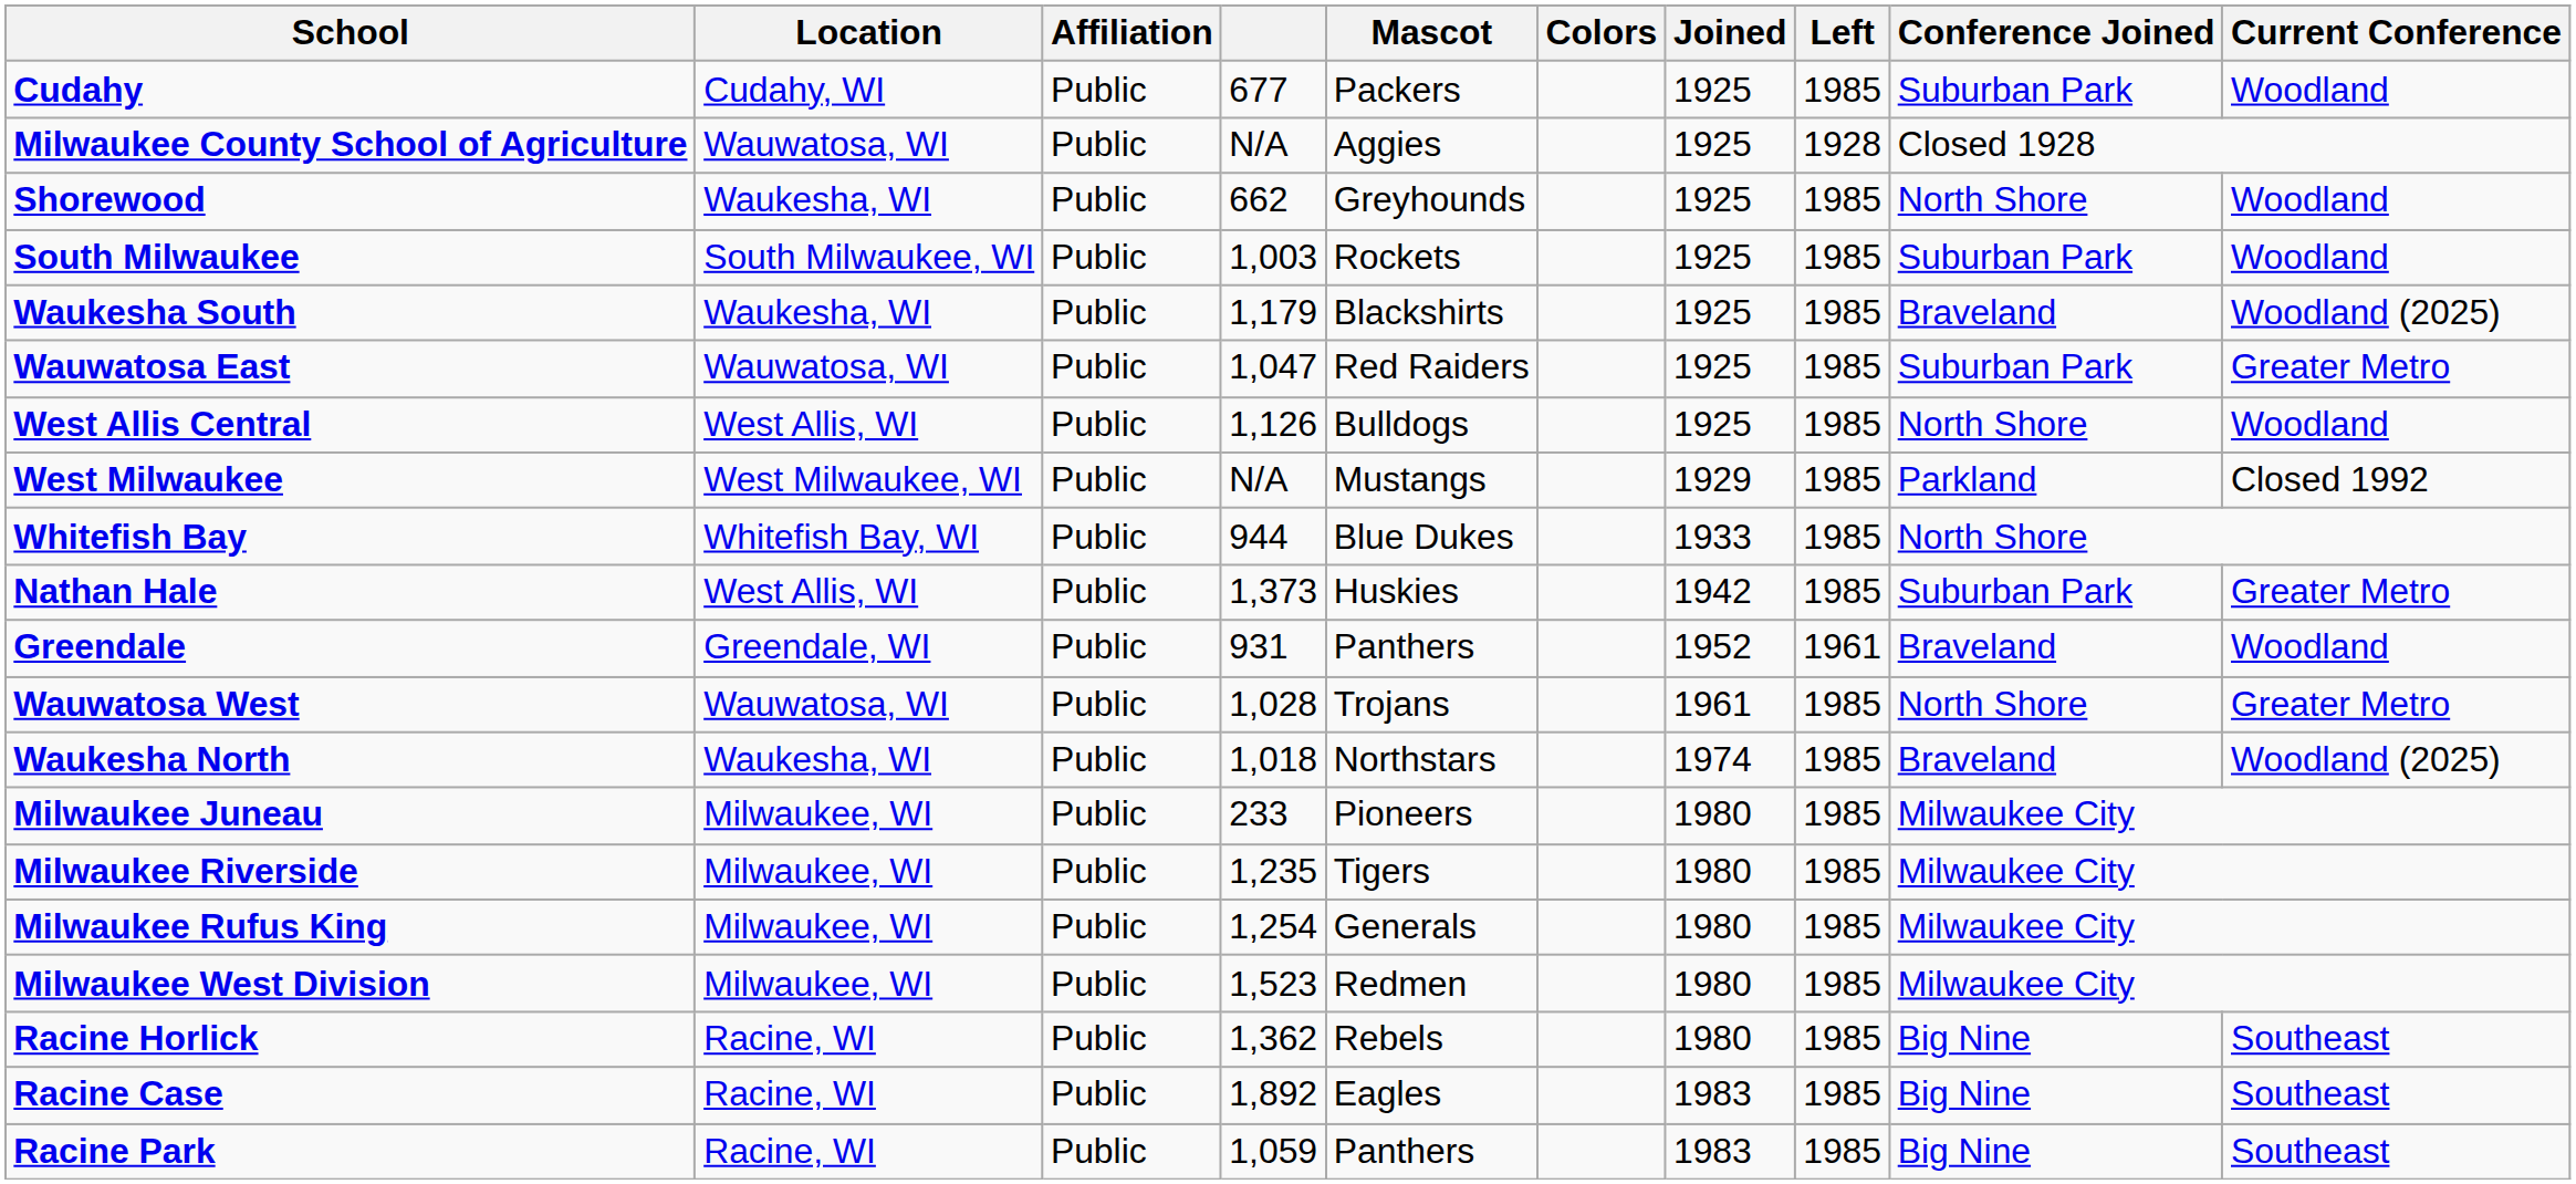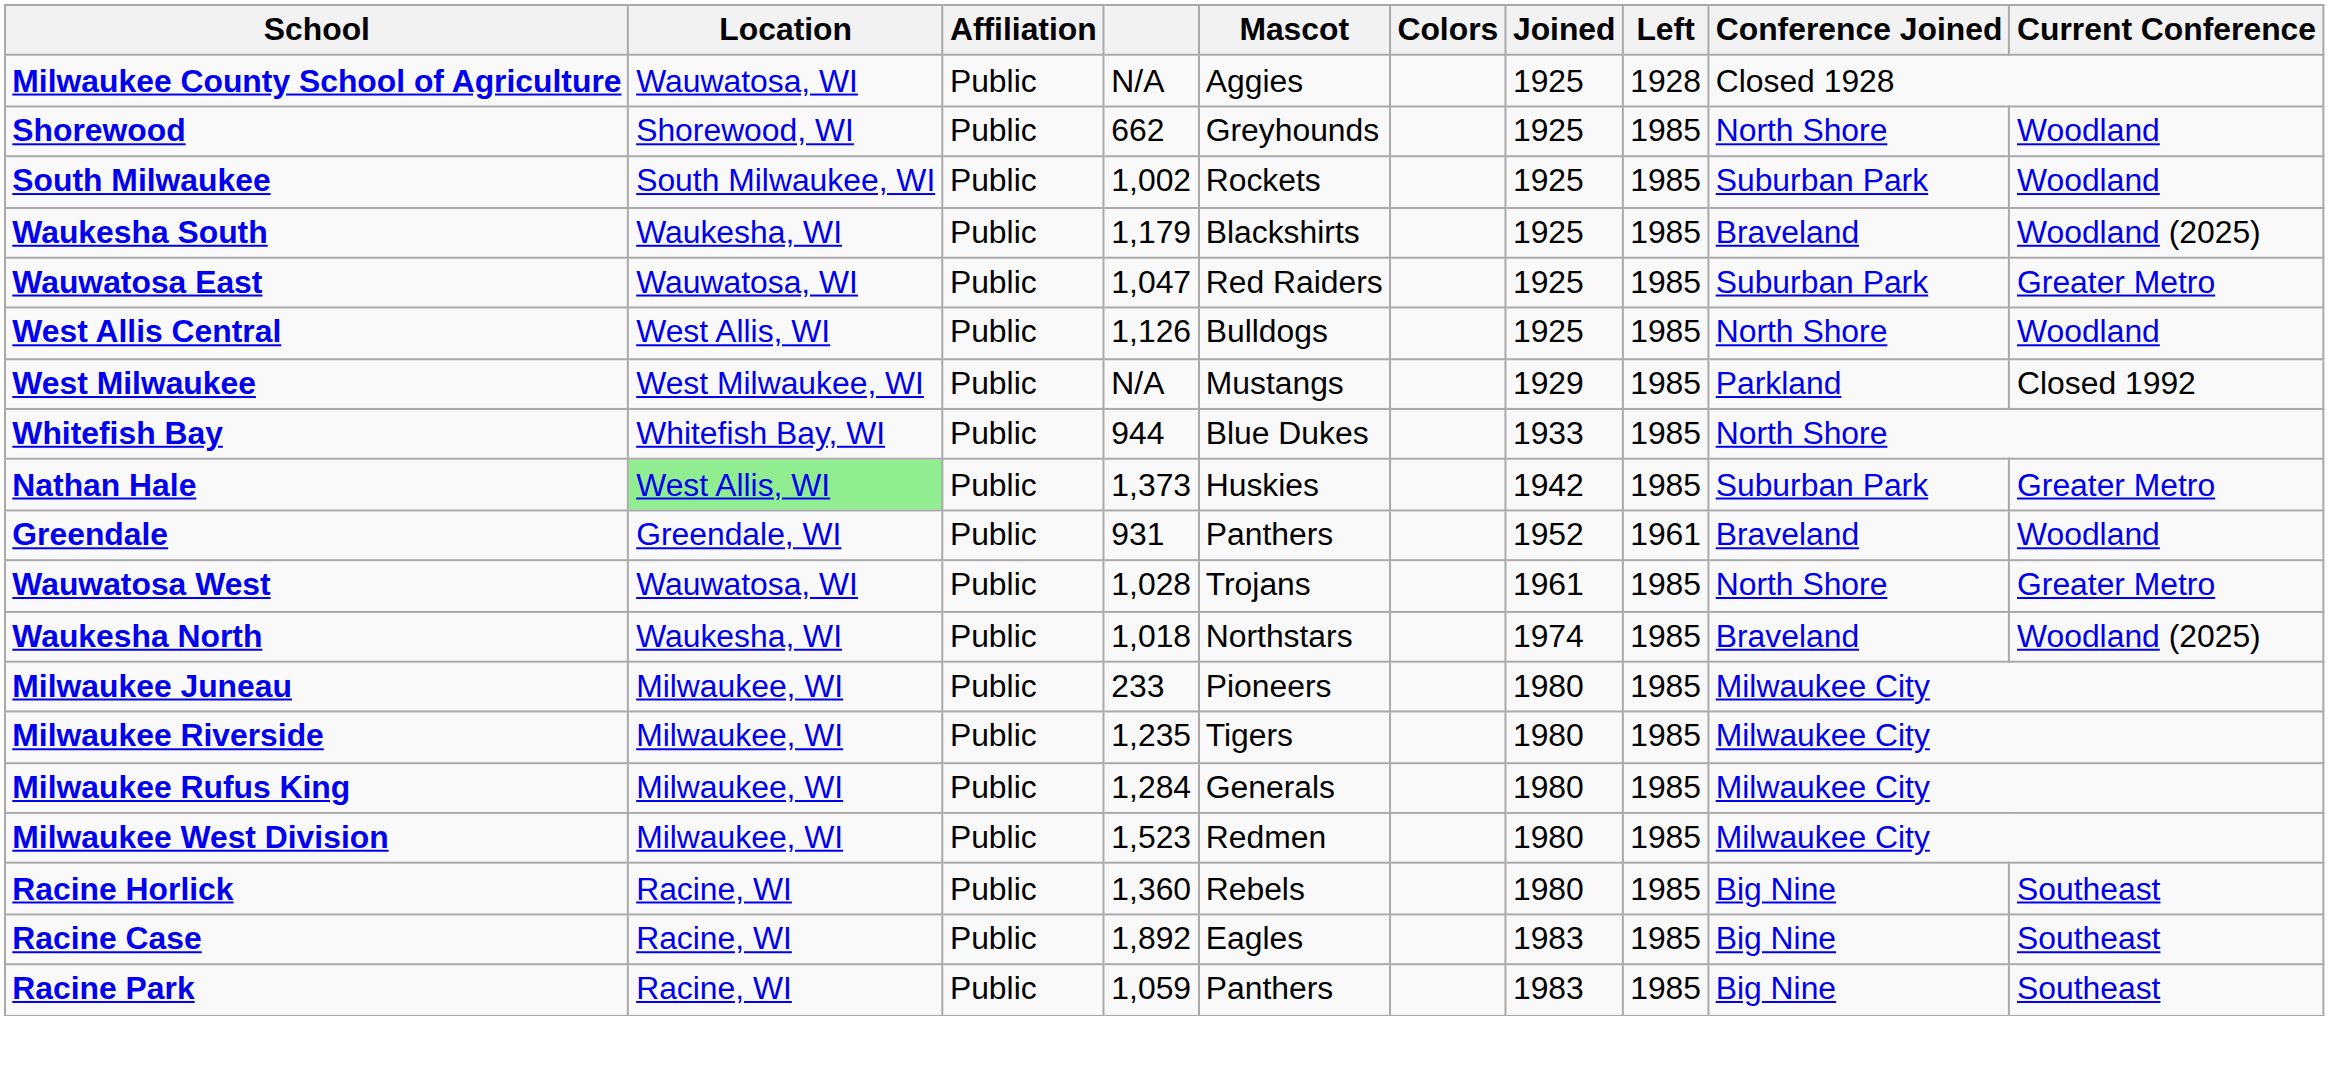- row: Cudahy | Cudahy, WI | Public | 677 | Packers | 1925 | 1985 | Suburban Park | Woodland
Shorewood | Location: Waukesha, WI -> Shorewood, WI
South Milwaukee | column 4: 1,003 -> 1,002
Nathan Hale | Location: no background -> lightgreen background
Milwaukee Rufus King | column 4: 1,254 -> 1,284
Racine Horlick | column 4: 1,362 -> 1,360
